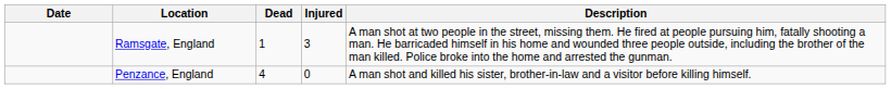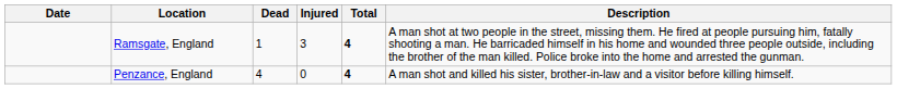+ column: Total | 4 | 4
